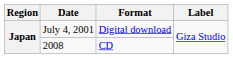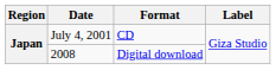July 4, 2001 | Format: Digital download -> CD
2008 | Format: CD -> Digital download
